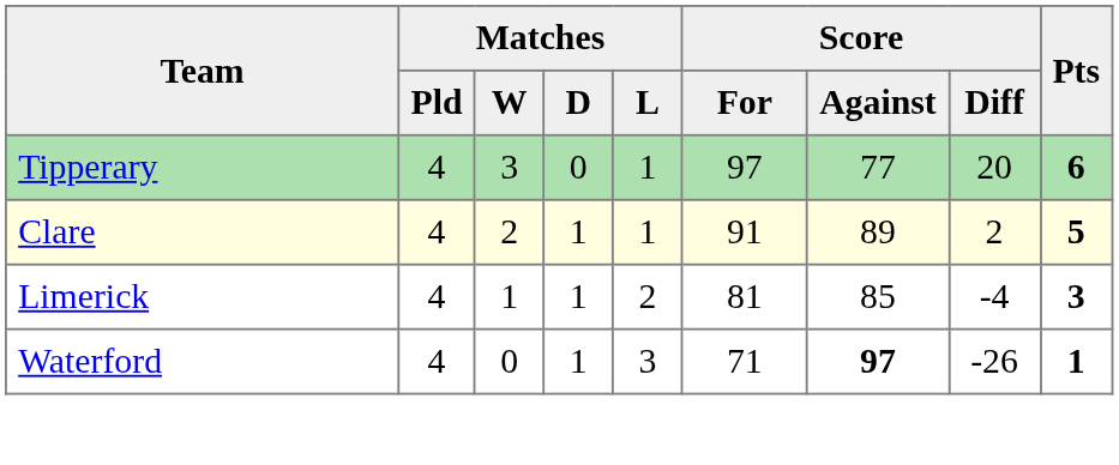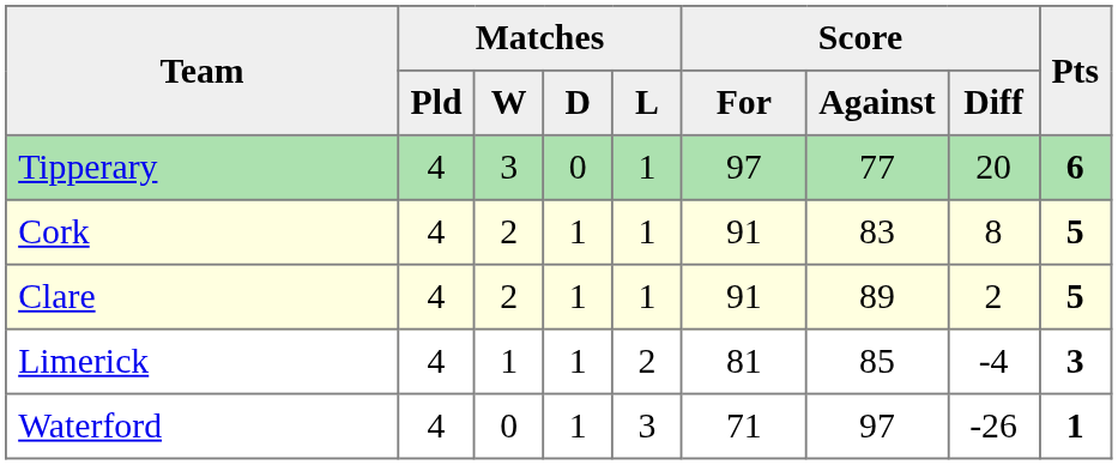+ row: Cork | 4 | 2 | 1 | 1 | 91 | 83 | 8 | 5
Waterford | Score / Against: bold -> normal
